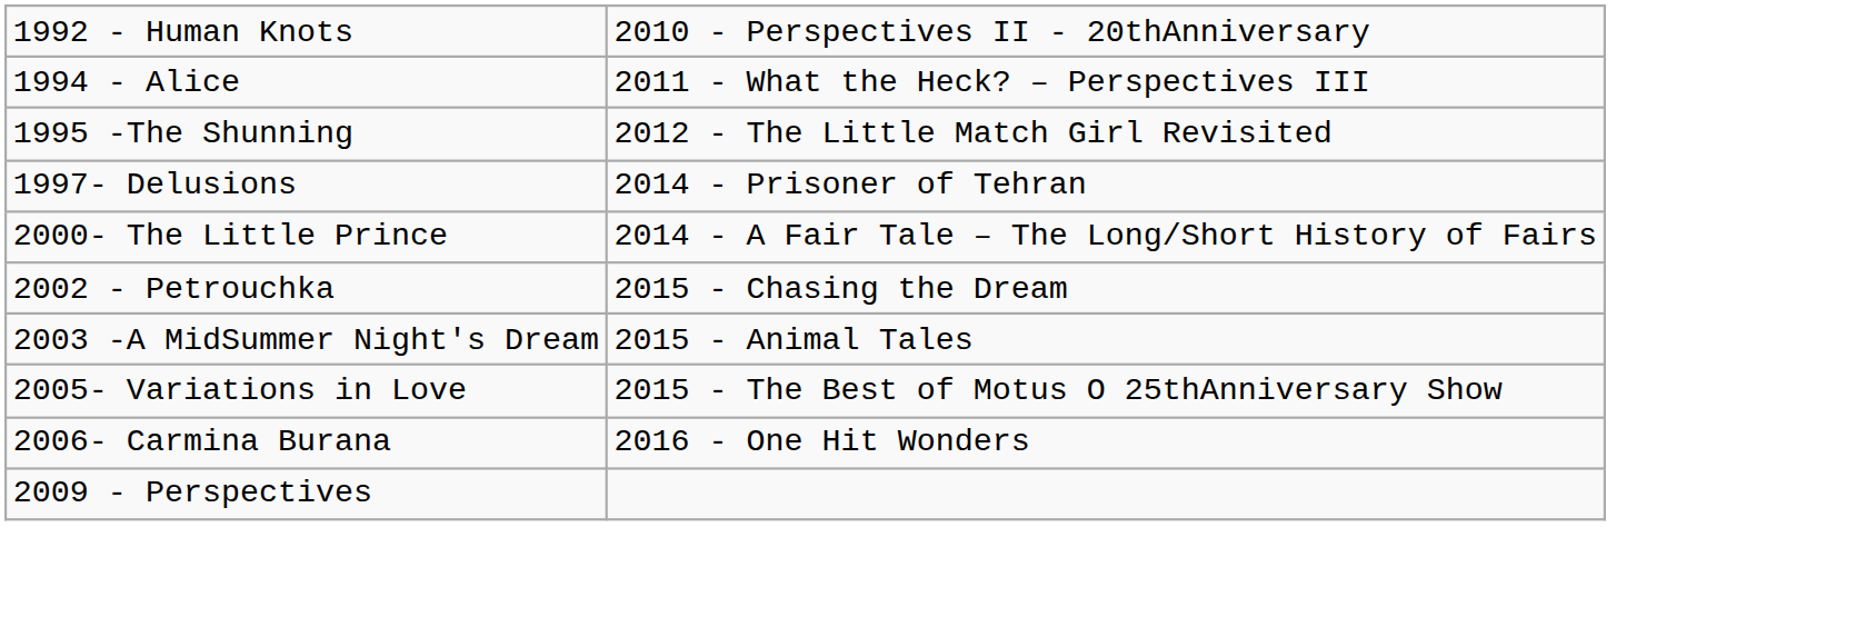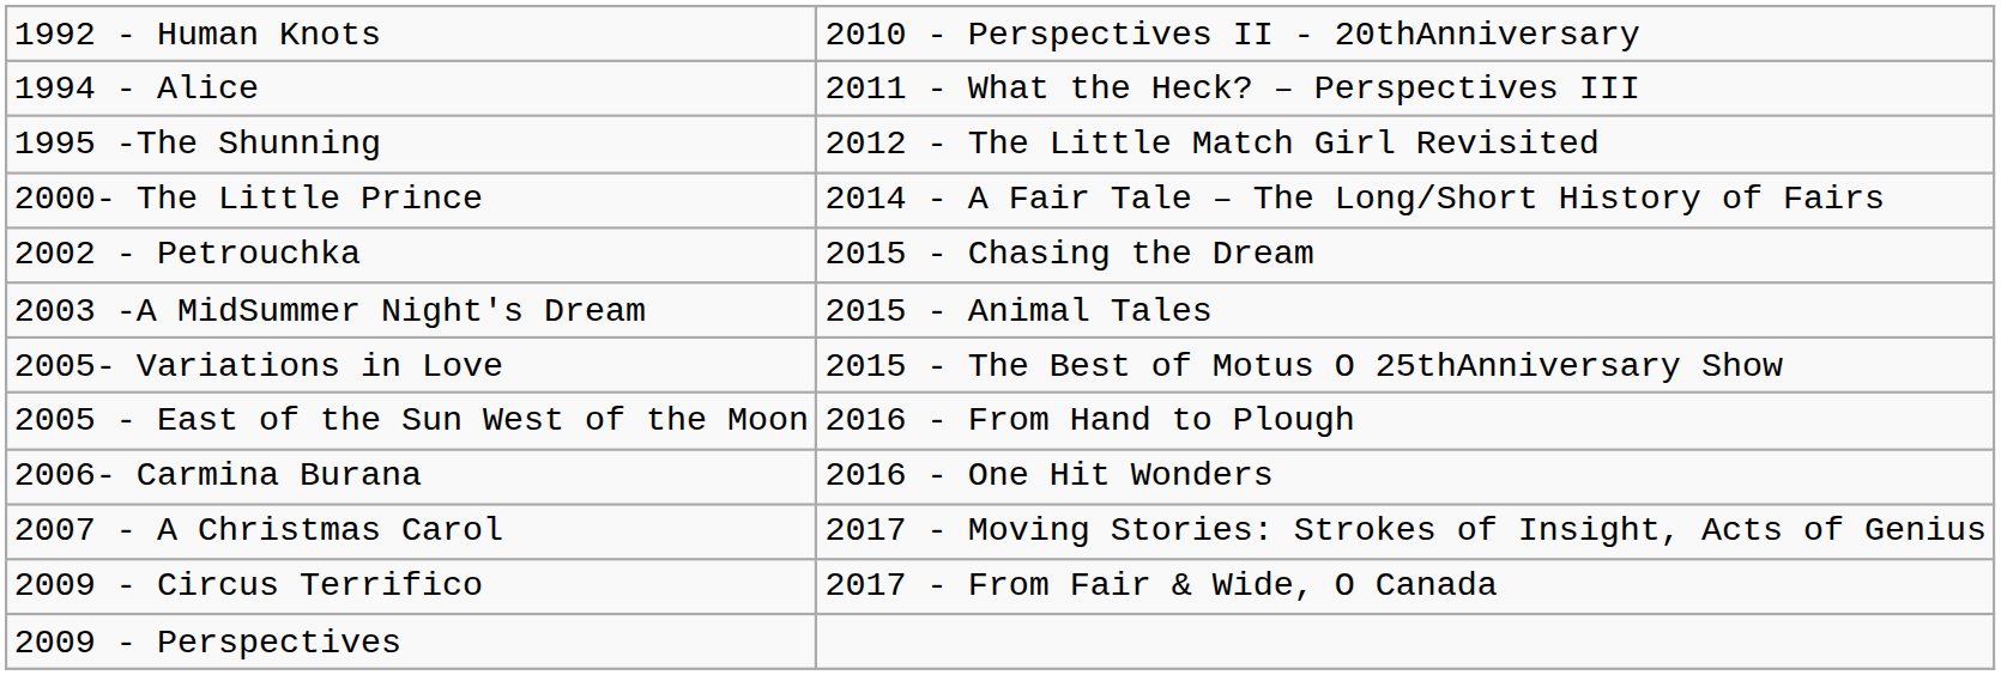- row: 1997- Delusions | 2014 - Prisoner of Tehran
+ row: 2005 - East of the Sun West of the Moon | 2016 - From Hand to Plough
+ row: 2007 - A Christmas Carol | 2017 - Moving Stories: Strokes of Insight, Acts of Genius
+ row: 2009 - Circus Terrifico | 2017 - From Fair & Wide, O Canada
